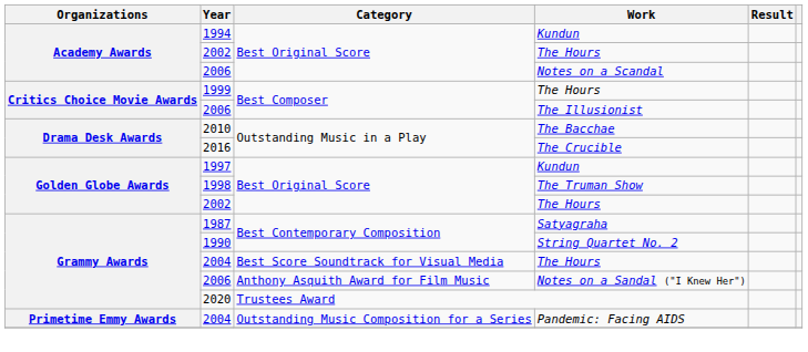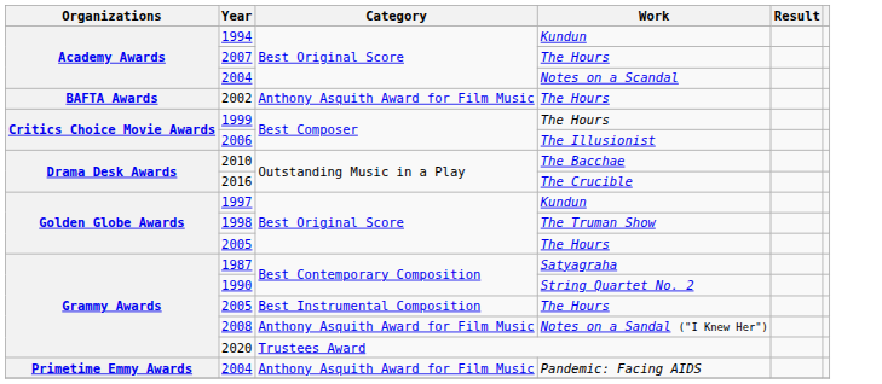Academy Awards / The Hours | Year: 2002 -> 2007
Notes on a Scandal | Year: 2006 -> 2004
+ row: BAFTA Awards | 2002 | Anthony Asquith Award for Film Music | The Hours
Golden Globe Awards / The Hours | Year: 2002 -> 2005
Grammy Awards / The Hours | Year: 2004 -> 2005
Grammy Awards / The Hours | Category: Best Score Soundtrack for Visual Media -> Best Instrumental Composition
Notes on a Sandal ("I Knew Her") | Year: 2006 -> 2008
Pandemic: Facing AIDS | Category: Outstanding Music Composition for a Series -> Anthony Asquith Award for Film Music
